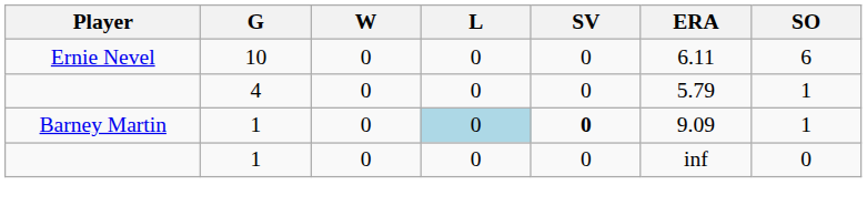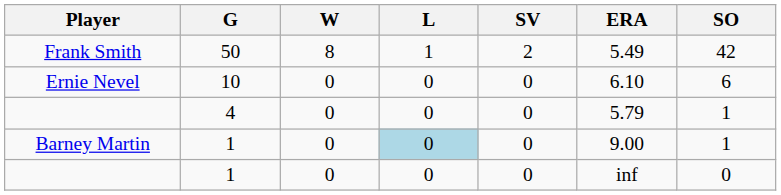+ row: Frank Smith | 50 | 8 | 1 | 2 | 5.49 | 42
Ernie Nevel | ERA: 6.11 -> 6.10
Barney Martin | SV: bold -> normal
Barney Martin | ERA: 9.09 -> 9.00
